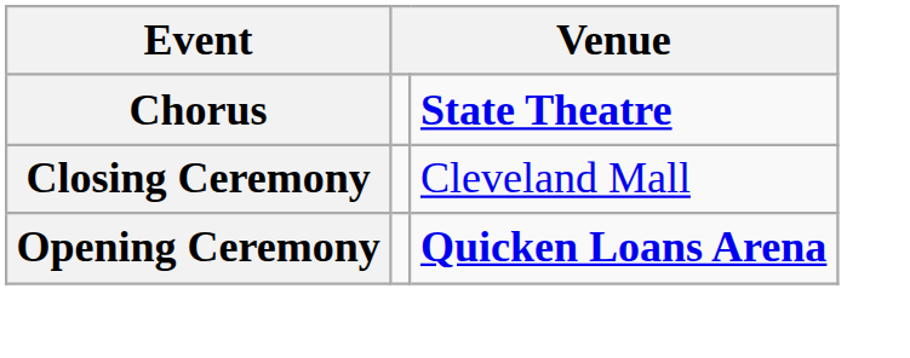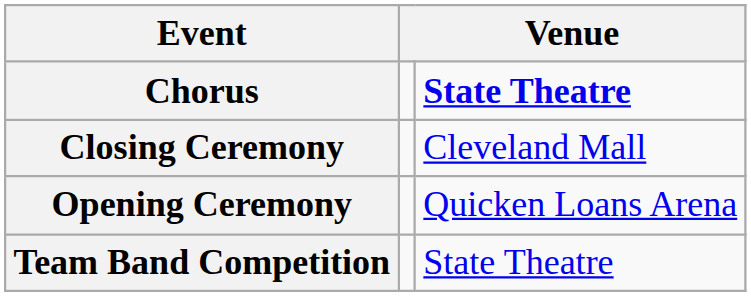Opening Ceremony | column 3: bold -> normal
+ row: Team Band Competition | State Theatre
